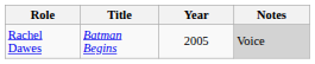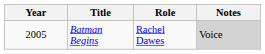columns swapped: Year <-> Role
